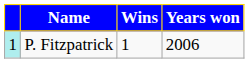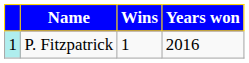P. Fitzpatrick | Years won: 2006 -> 2016
